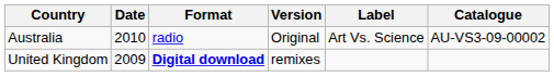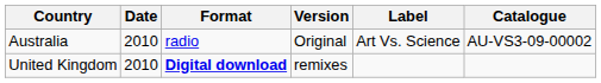United Kingdom | Date: 2009 -> 2010
